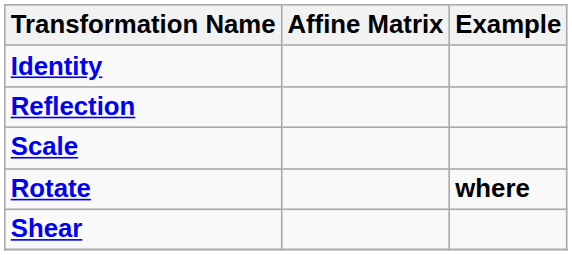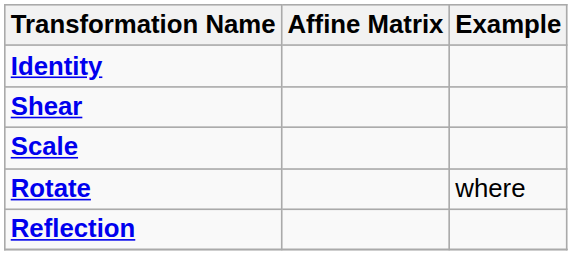rows swapped: Reflection <-> Shear
Rotate | Example: bold -> normal
